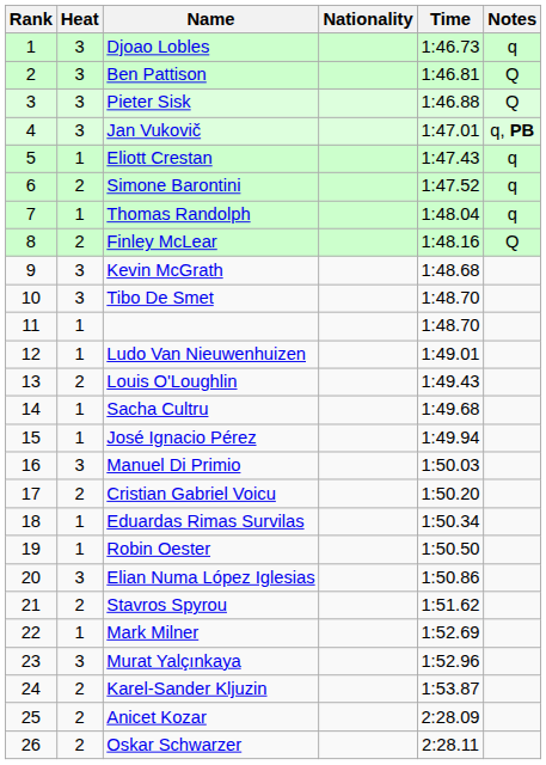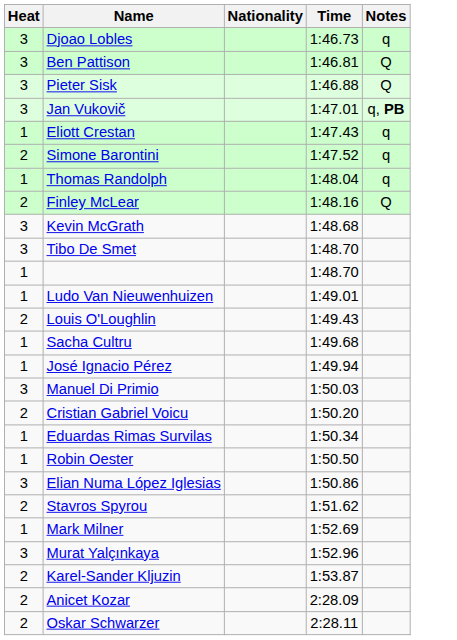- column: Rank | 1 | 2 | 3 | 4 | 5 | 6 | 7 | 8 | 9 | 10 | 11 | 12 | 13 | 14 | 15 | 16 | 17 | 18 | 19 | 20 | 21 | 22 | 23 | 24 | 25 | 26
